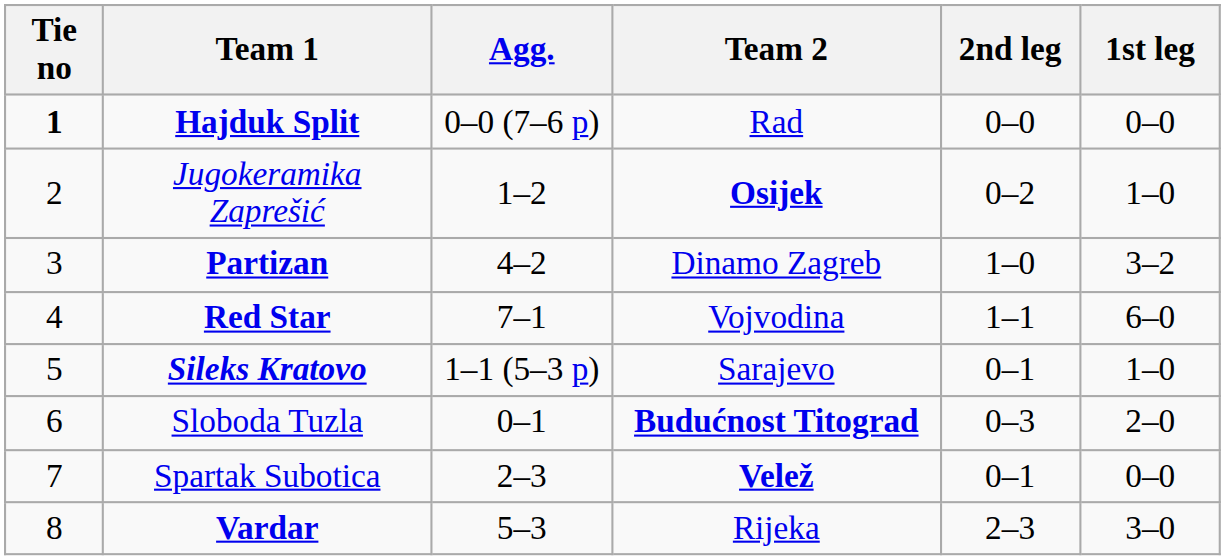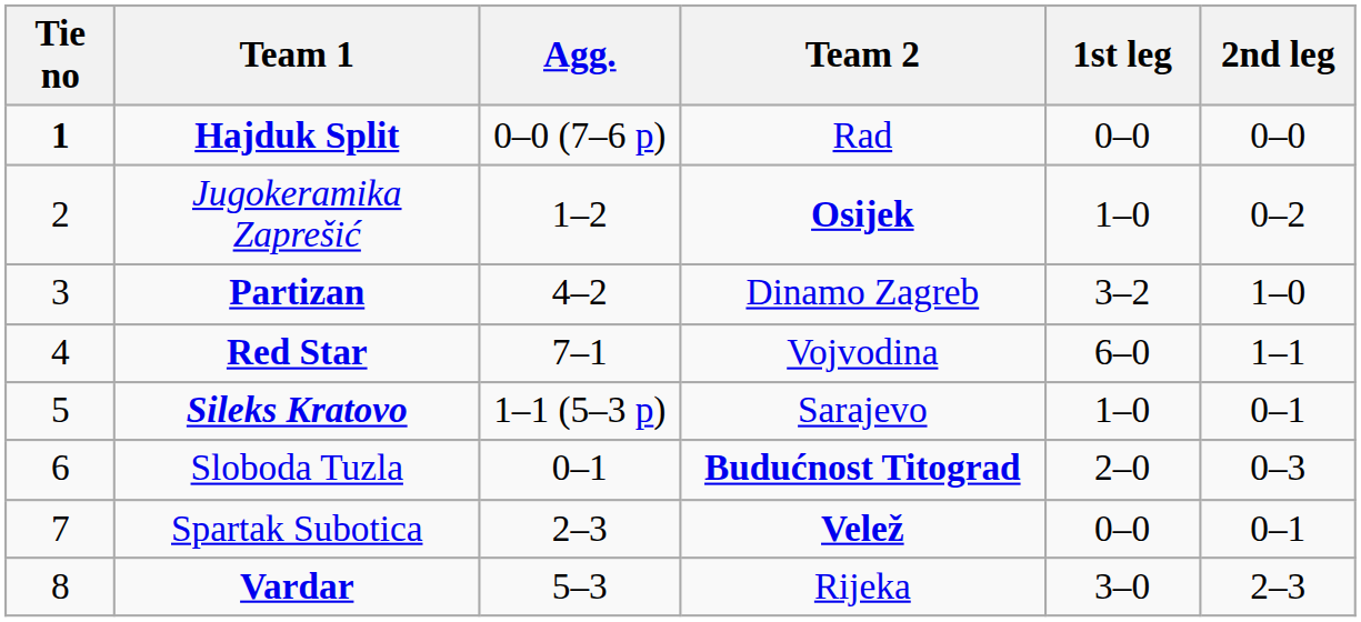columns swapped: 1st leg <-> 2nd leg
